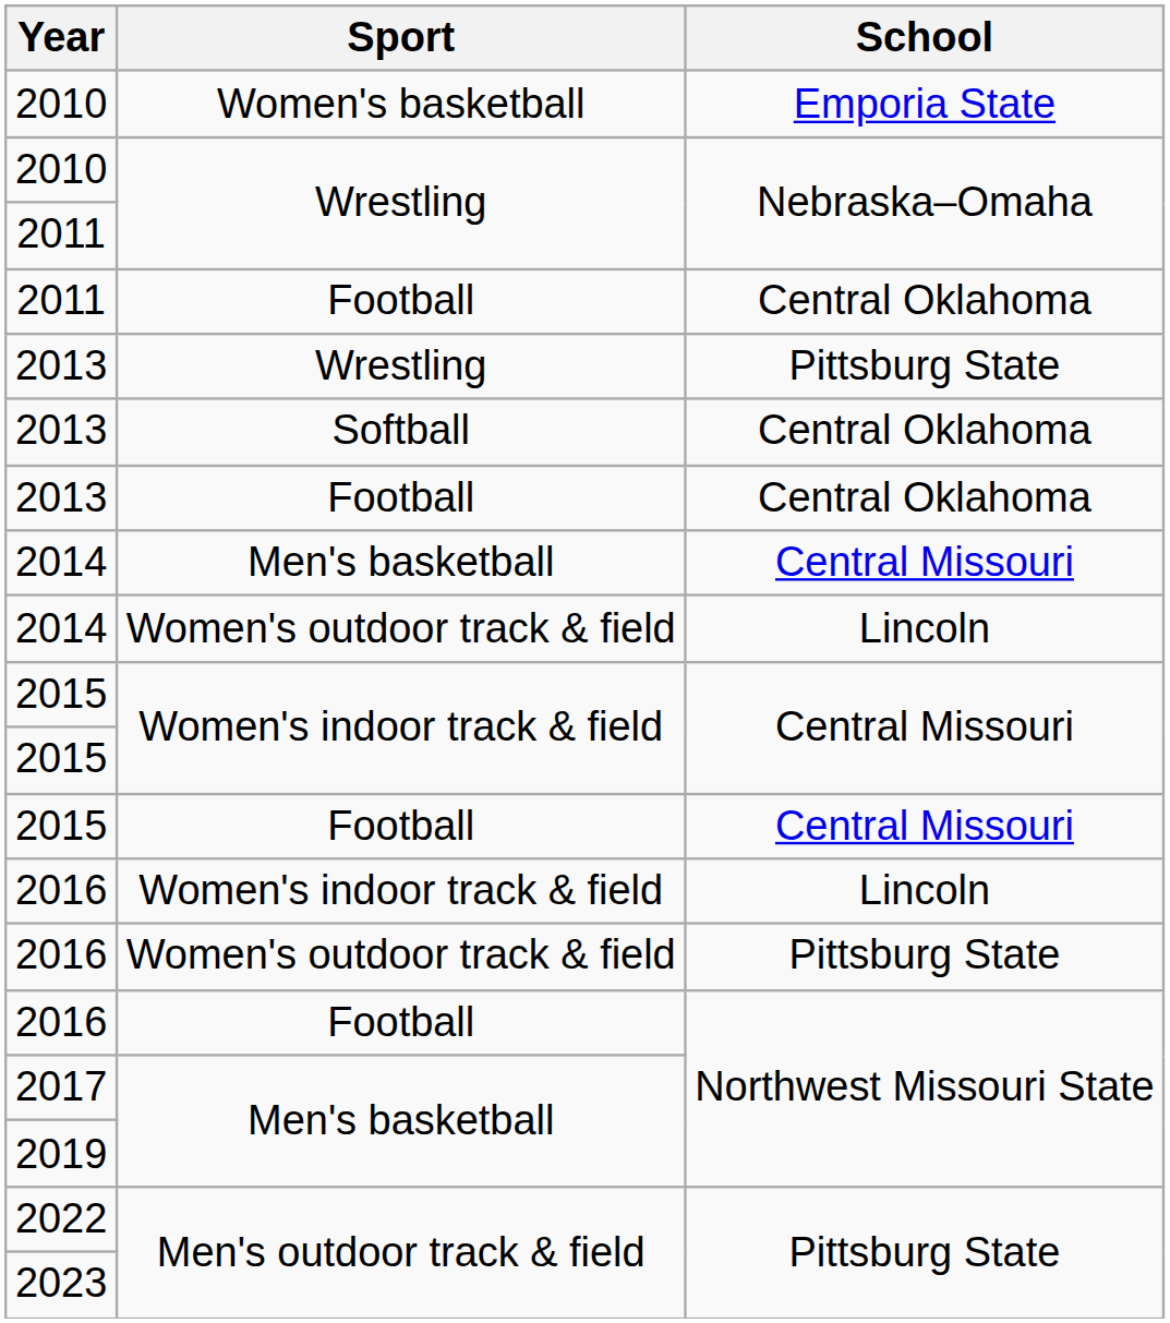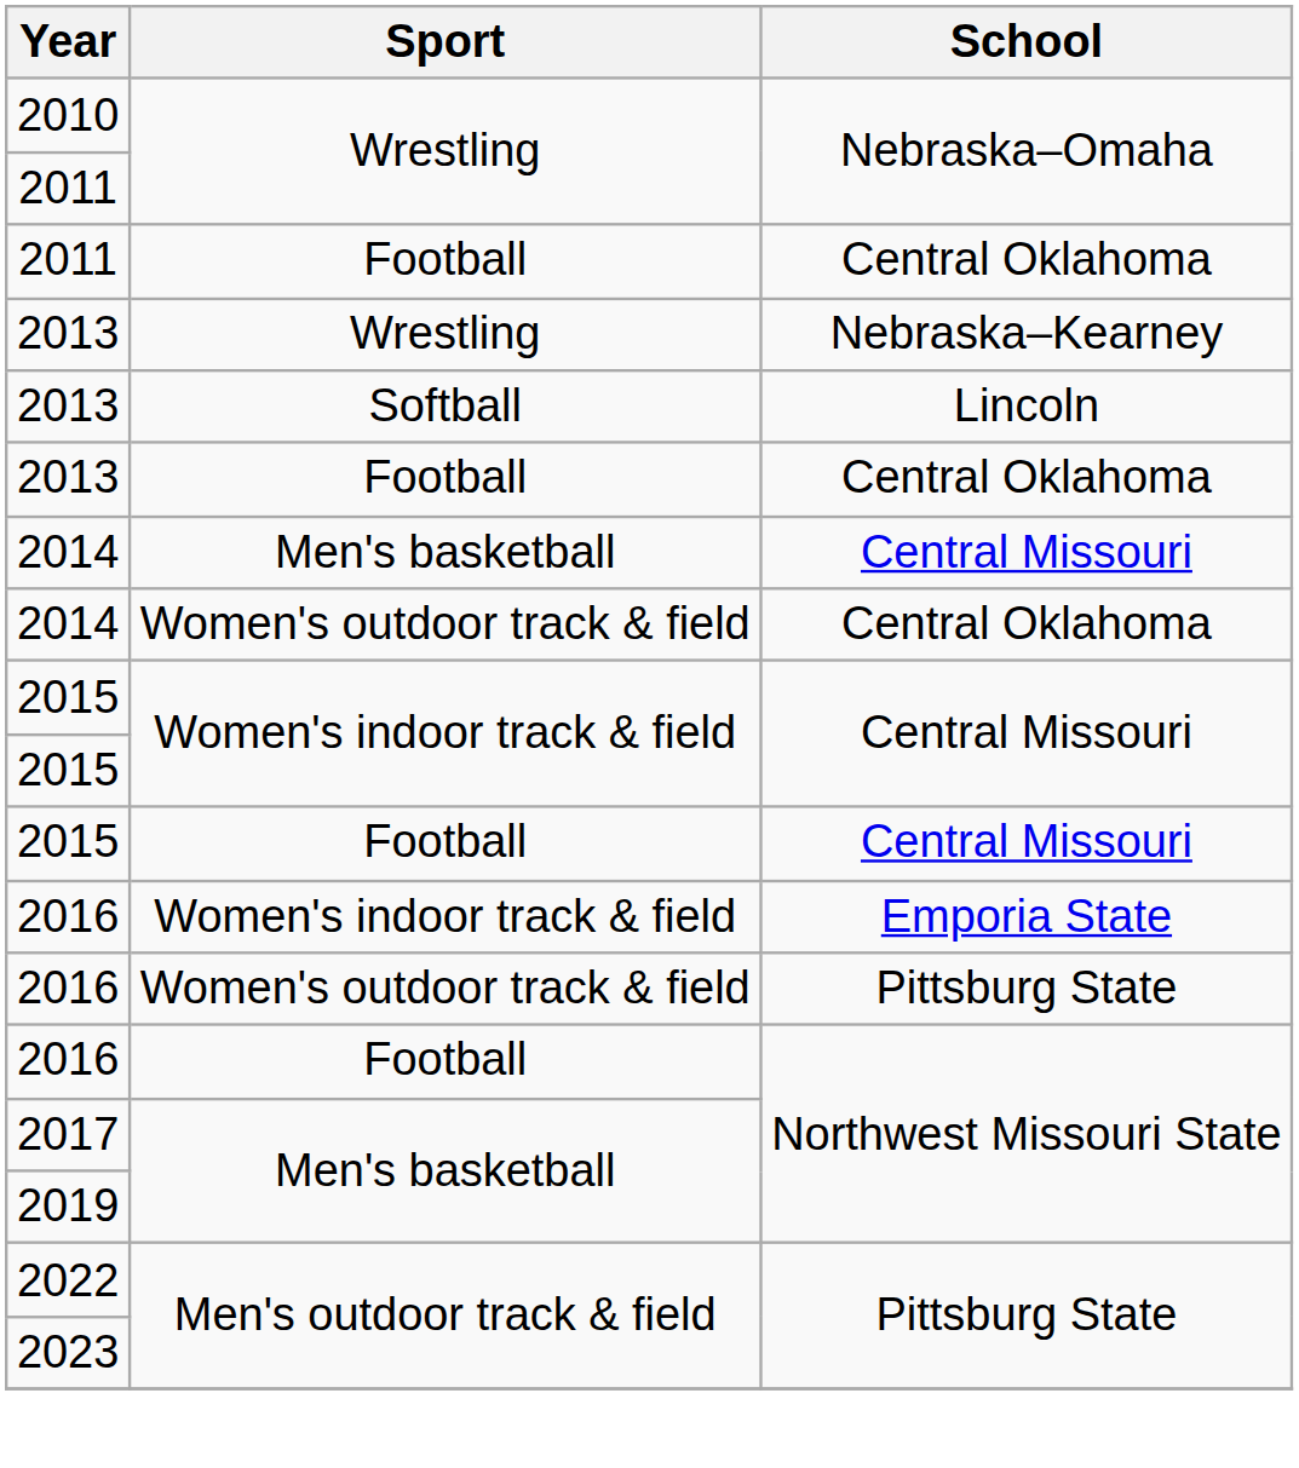- row: 2010 | Women's basketball | Emporia State
2013 / Wrestling | School: Pittsburg State -> Nebraska–Kearney
2013 / Softball | School: Central Oklahoma -> Lincoln
2014 / Women's outdoor track & field | School: Lincoln -> Central Oklahoma
2016 / Women's indoor track & field | School: Lincoln -> Emporia State
